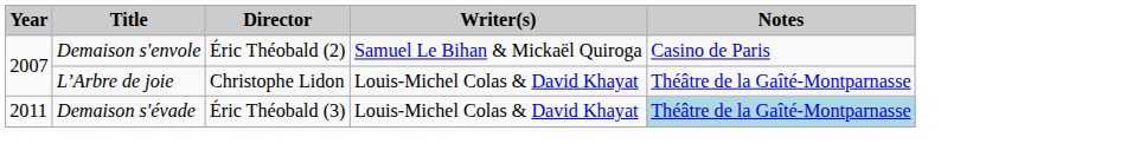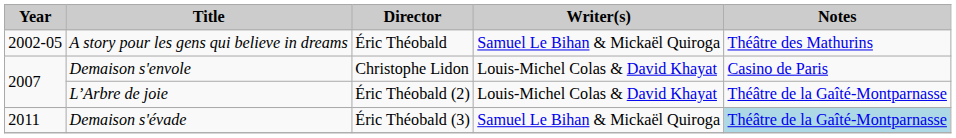+ row: 2002-05 | A story pour les gens qui believe in dreams | Éric Théobald | Samuel Le Bihan & Mickaël Quiroga | Théâtre des Mathurins
Demaison s'envole | Director: Éric Théobald (2) -> Christophe Lidon
Demaison s'envole | Writer(s): Samuel Le Bihan & Mickaël Quiroga -> Louis-Michel Colas & David Khayat
L’Arbre de joie | Director: Christophe Lidon -> Éric Théobald (2)
Demaison s'évade | Writer(s): Louis-Michel Colas & David Khayat -> Samuel Le Bihan & Mickaël Quiroga
